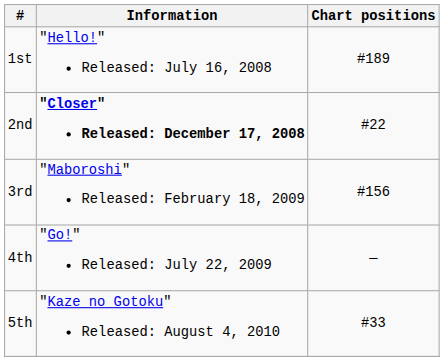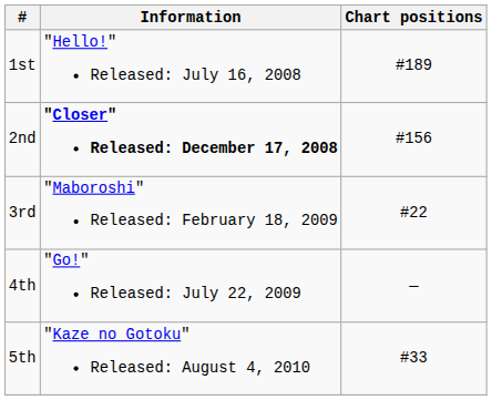2nd | Chart positions: #22 -> #156
3rd | Chart positions: #156 -> #22
